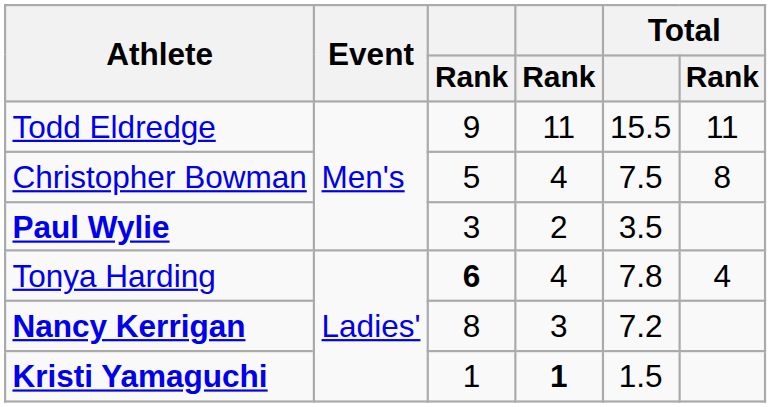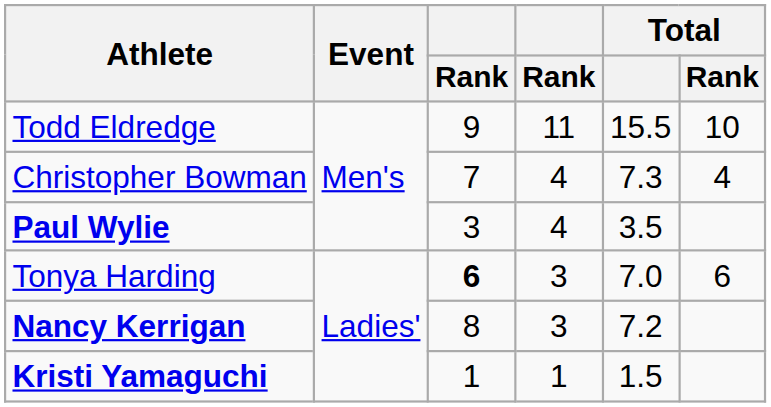Todd Eldredge | Total / Rank: 11 -> 10
Christopher Bowman | column 3: 5 -> 7
Christopher Bowman | Total: 7.5 -> 7.3
Christopher Bowman | Total / Rank: 8 -> 4
Paul Wylie | column 4: 2 -> 4
Tonya Harding | column 4: 4 -> 3
Tonya Harding | Total: 7.8 -> 7.0
Tonya Harding | Total / Rank: 4 -> 6
Kristi Yamaguchi | column 4: bold -> normal
